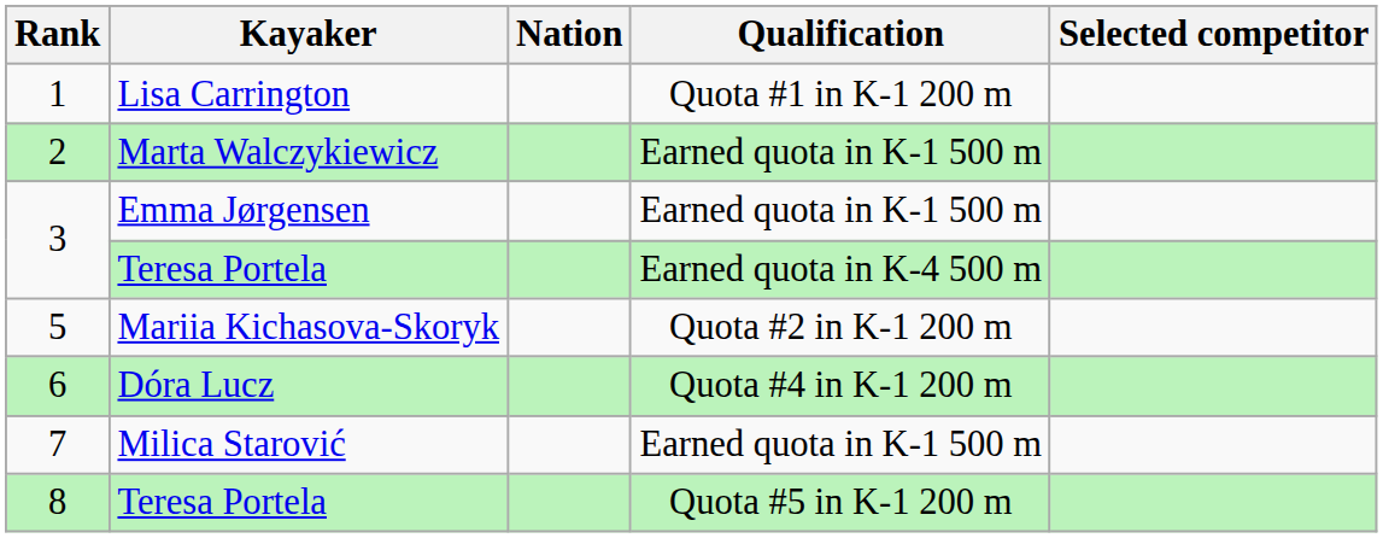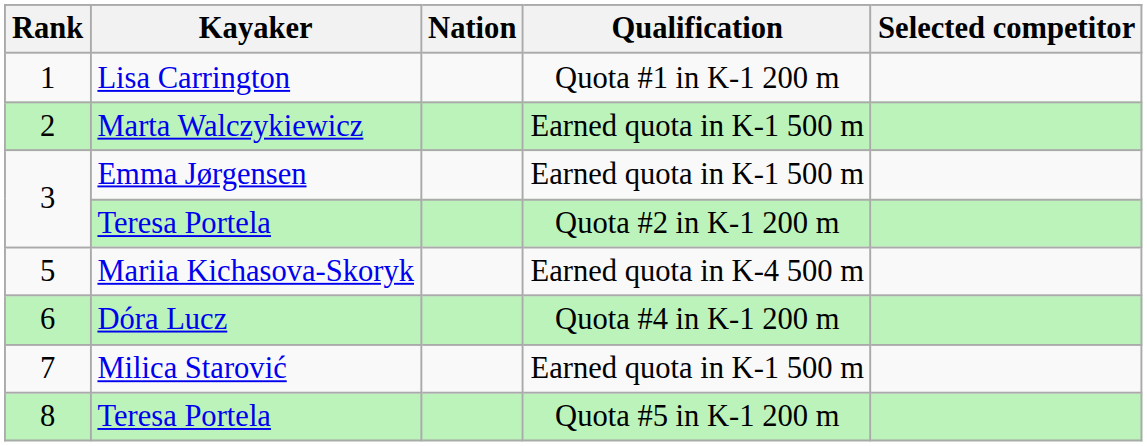3 / Teresa Portela | Qualification: Earned quota in K-4 500 m -> Quota #2 in K-1 200 m
5 | Qualification: Quota #2 in K-1 200 m -> Earned quota in K-4 500 m
